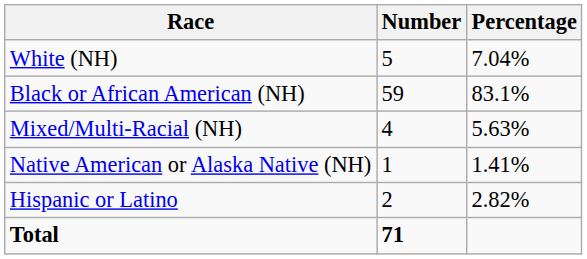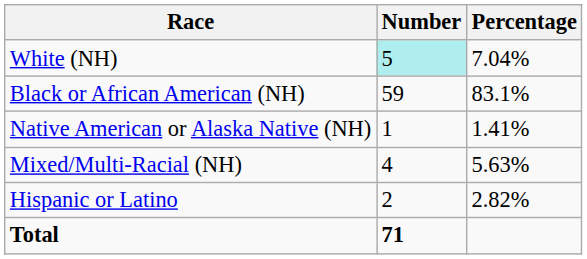White (NH) | Number: no background -> paleturquoise background
rows swapped: Native American or Alaska Native (NH) <-> Mixed/Multi-Racial (NH)
